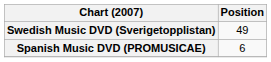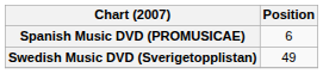rows swapped: Spanish Music DVD (PROMUSICAE) <-> Swedish Music DVD (Sverigetopplistan)
